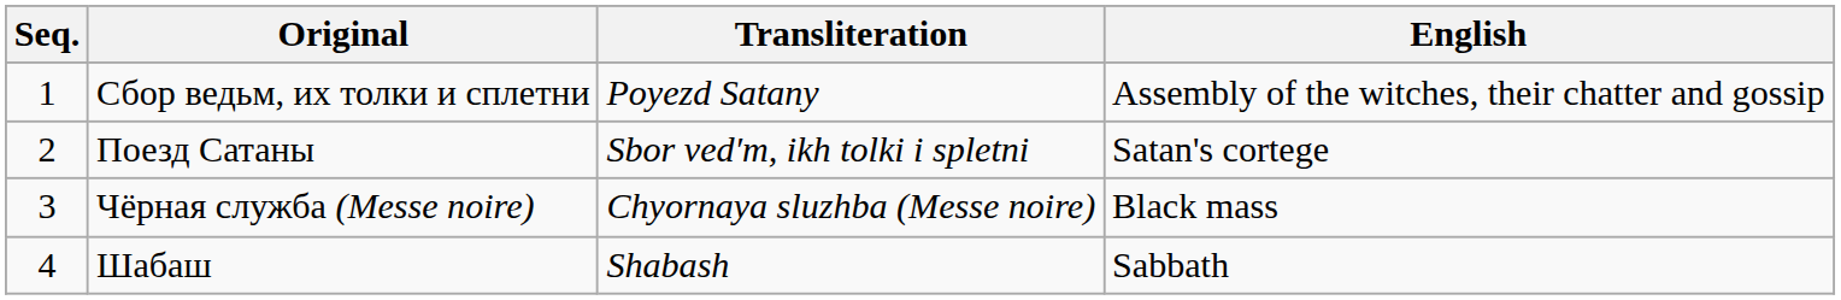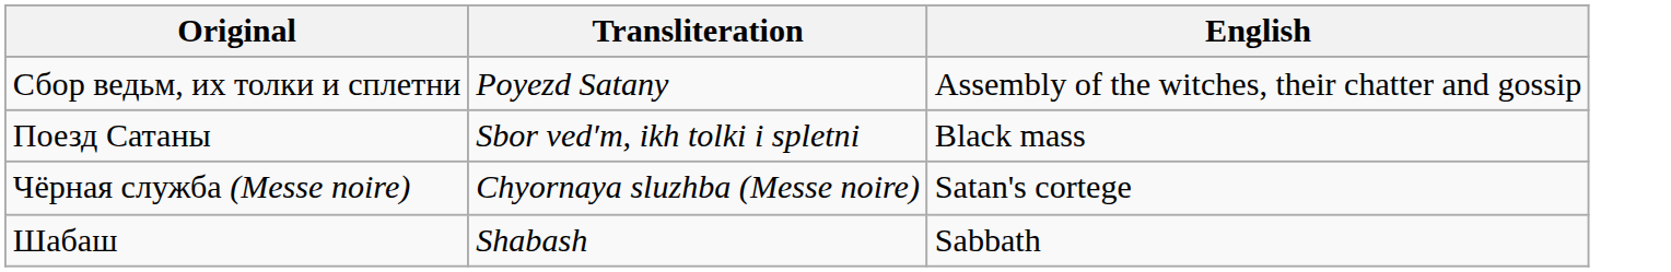- column: Seq. | 1 | 2 | 3 | 4
Поезд Сатаны | English: Satan's cortege -> Black mass
Чёрная служба (Messe noire) | English: Black mass -> Satan's cortege
